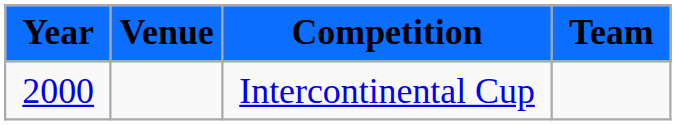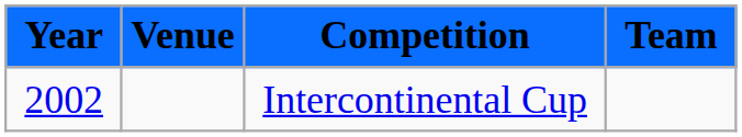Intercontinental Cup | Year: 2000 -> 2002
